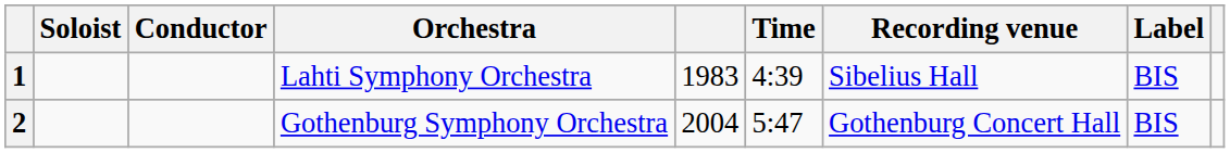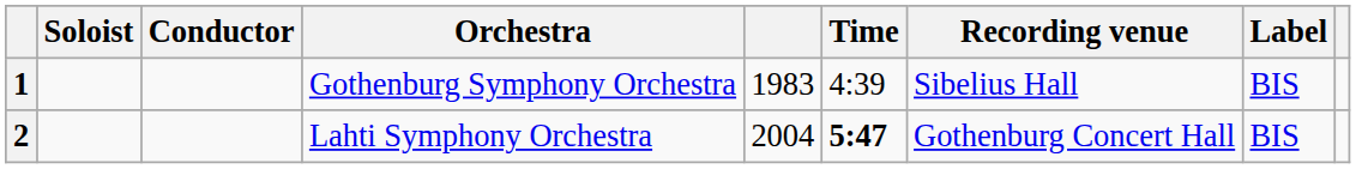1 | Orchestra: Lahti Symphony Orchestra -> Gothenburg Symphony Orchestra
2 | Orchestra: Gothenburg Symphony Orchestra -> Lahti Symphony Orchestra
2 | Time: normal -> bold
